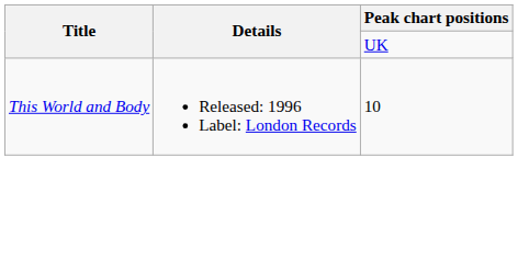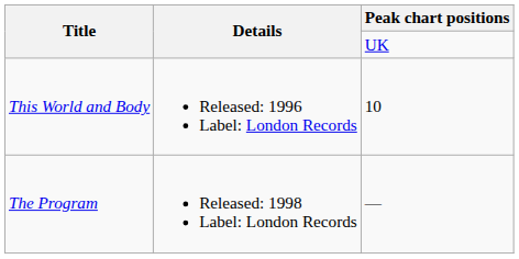+ row: The Program | Released: 1998 Label: London Records | —
